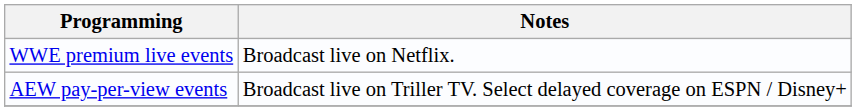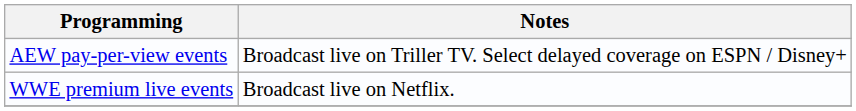rows swapped: AEW pay-per-view events <-> WWE premium live events
